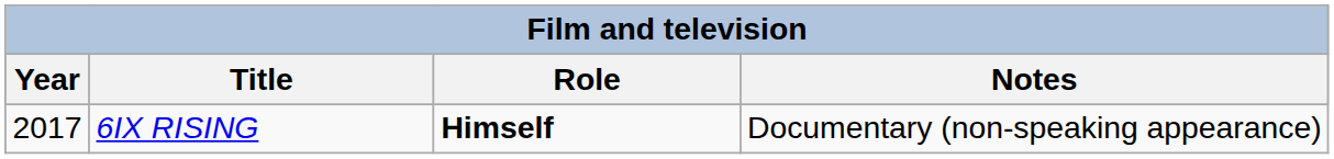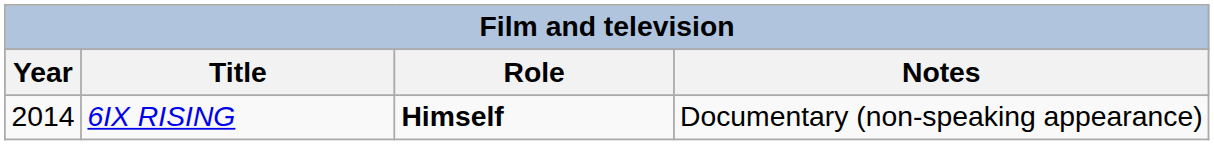6IX RISING | Year: 2017 -> 2014
